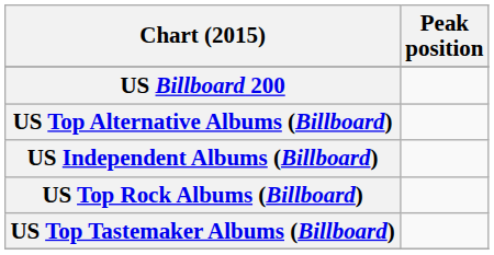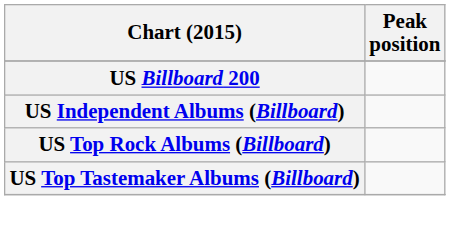- row: US Top Alternative Albums (Billboard)
